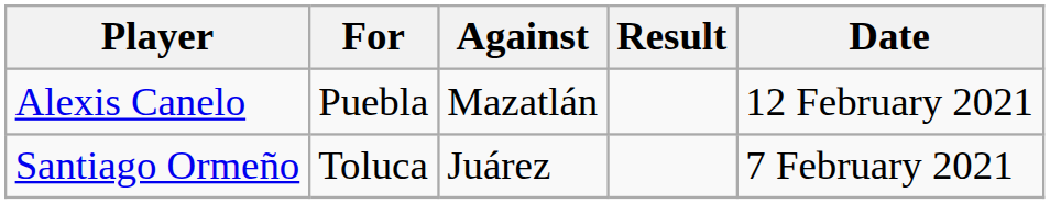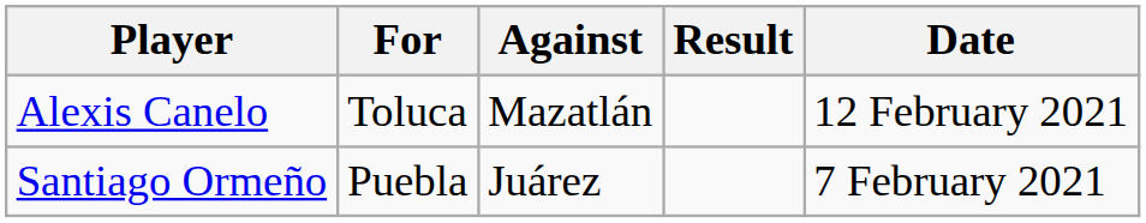Alexis Canelo | For: Puebla -> Toluca
Santiago Ormeño | For: Toluca -> Puebla
